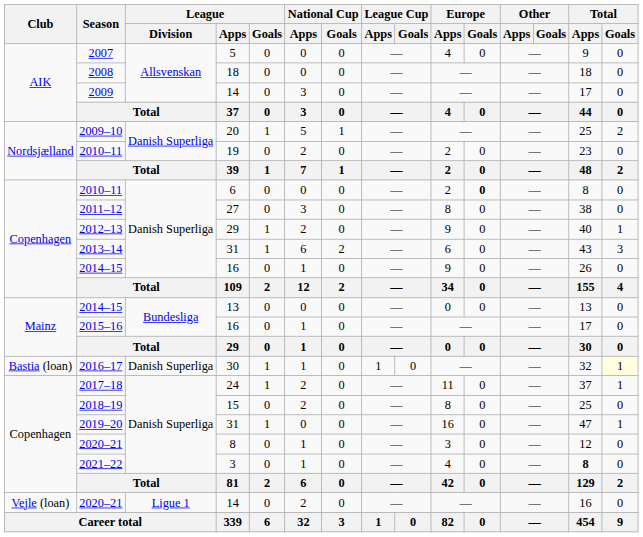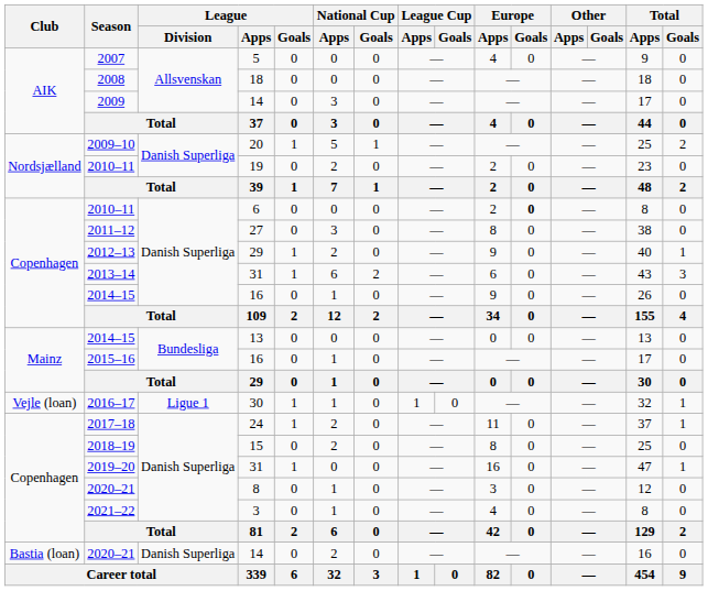2016–17 | Club: Bastia (loan) -> Vejle (loan)
2016–17 | League / Division: Danish Superliga -> Ligue 1
2016–17 | Total / Goals: lightyellow background -> no background
2021–22 | Total / Apps: bold -> normal
2020–21 / 14 | Club: Vejle (loan) -> Bastia (loan)
2020–21 / 14 | League / Division: Ligue 1 -> Danish Superliga
